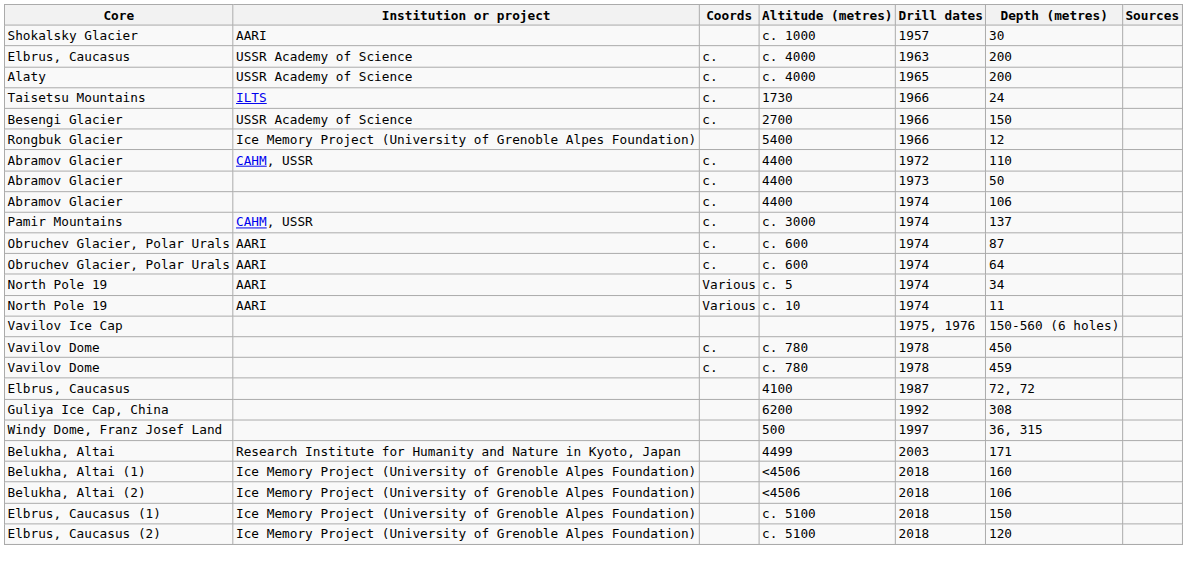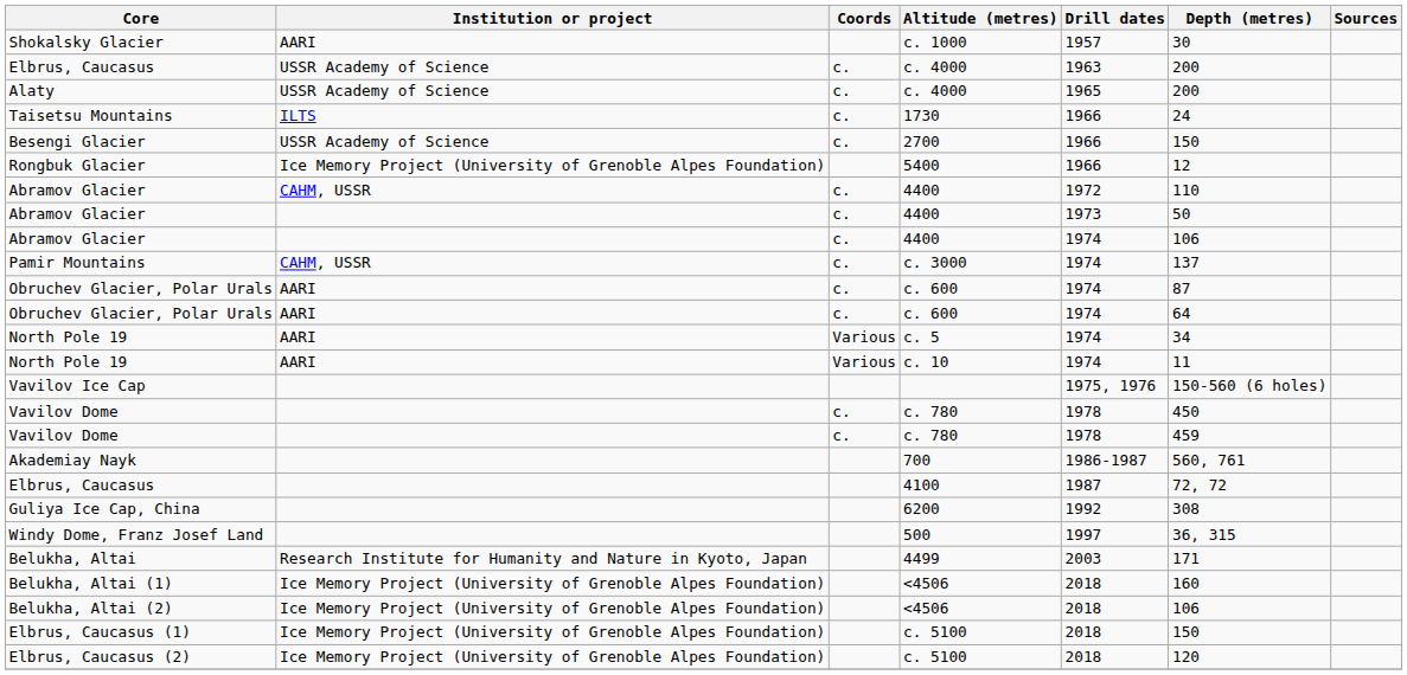+ row: Akademiay Nayk | 700 | 1986-1987 | 560, 761
